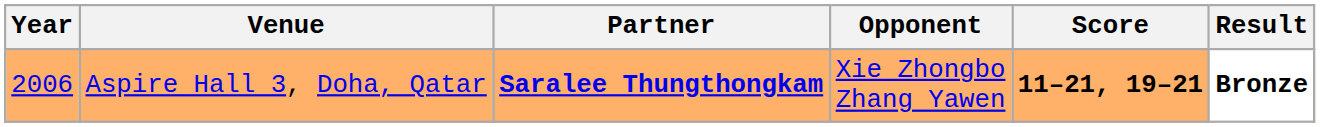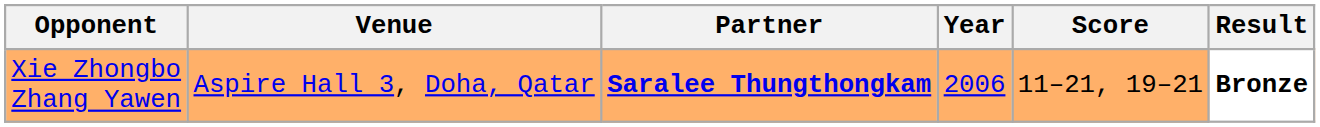columns swapped: Year <-> Opponent
Aspire Hall 3, Doha, Qatar | Score: bold -> normal
